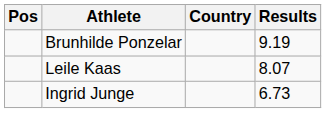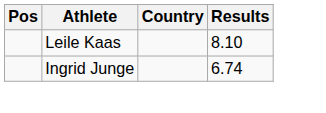- row: Brunhilde Ponzelar | 9.19
Leile Kaas | Results: 8.07 -> 8.10
Ingrid Junge | Results: 6.73 -> 6.74
